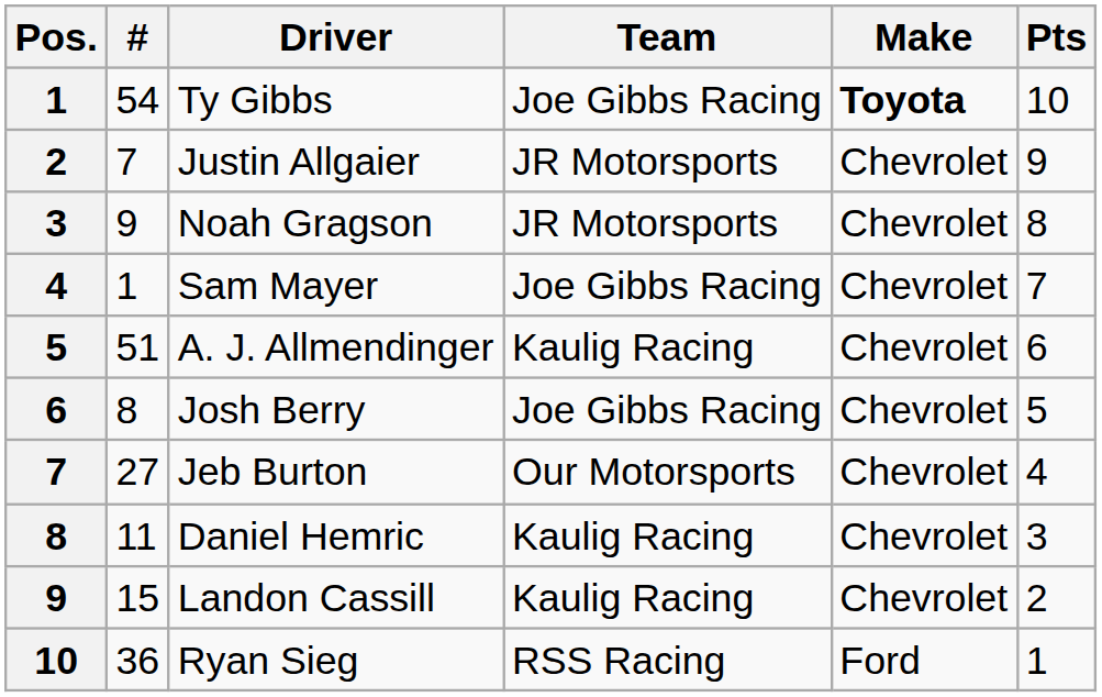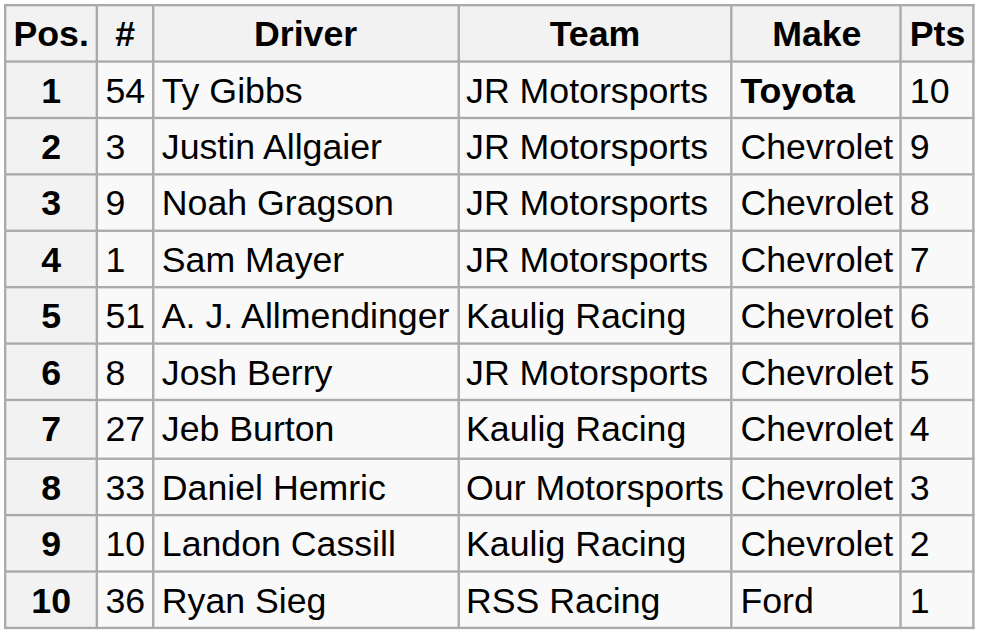Ty Gibbs | Team: Joe Gibbs Racing -> JR Motorsports
Justin Allgaier | #: 7 -> 3
Sam Mayer | Team: Joe Gibbs Racing -> JR Motorsports
Josh Berry | Team: Joe Gibbs Racing -> JR Motorsports
Jeb Burton | Team: Our Motorsports -> Kaulig Racing
Daniel Hemric | #: 11 -> 33
Daniel Hemric | Team: Kaulig Racing -> Our Motorsports
Landon Cassill | #: 15 -> 10
